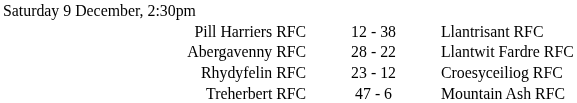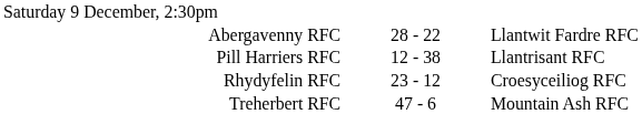rows swapped: Abergavenny RFC <-> Pill Harriers RFC
